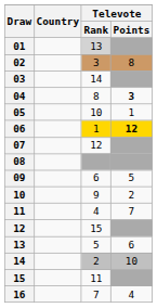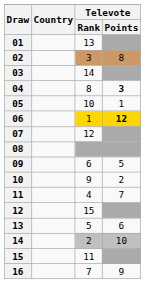01 | Televote / Rank: lightgrey background -> no background
16 | Televote / Points: 4 -> 9
